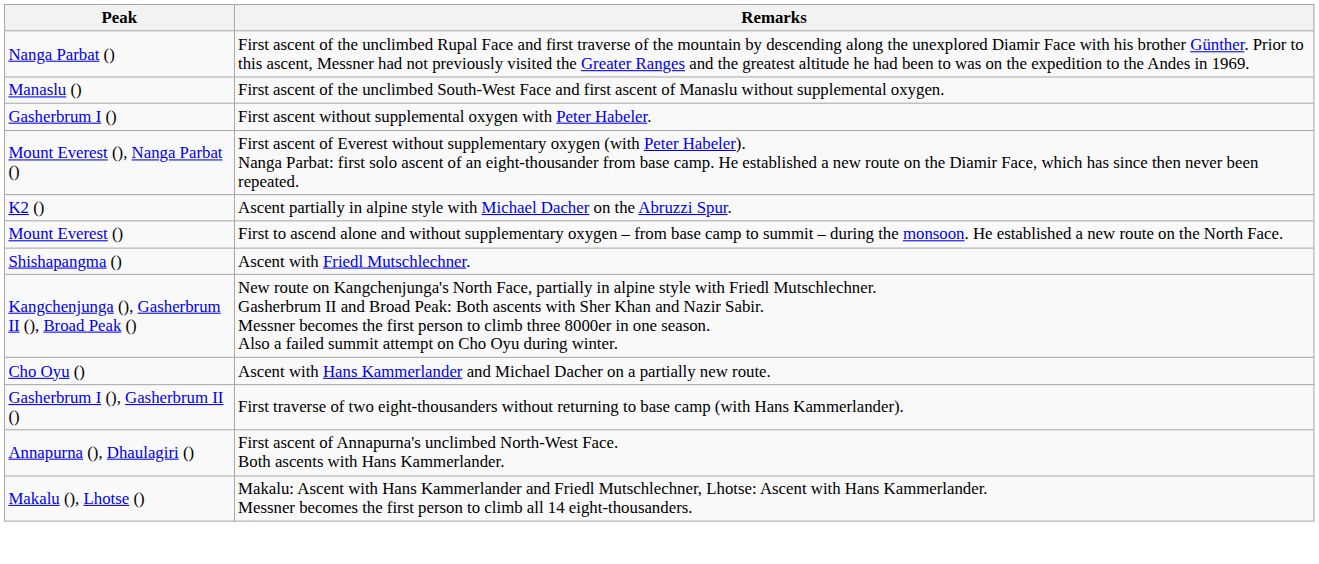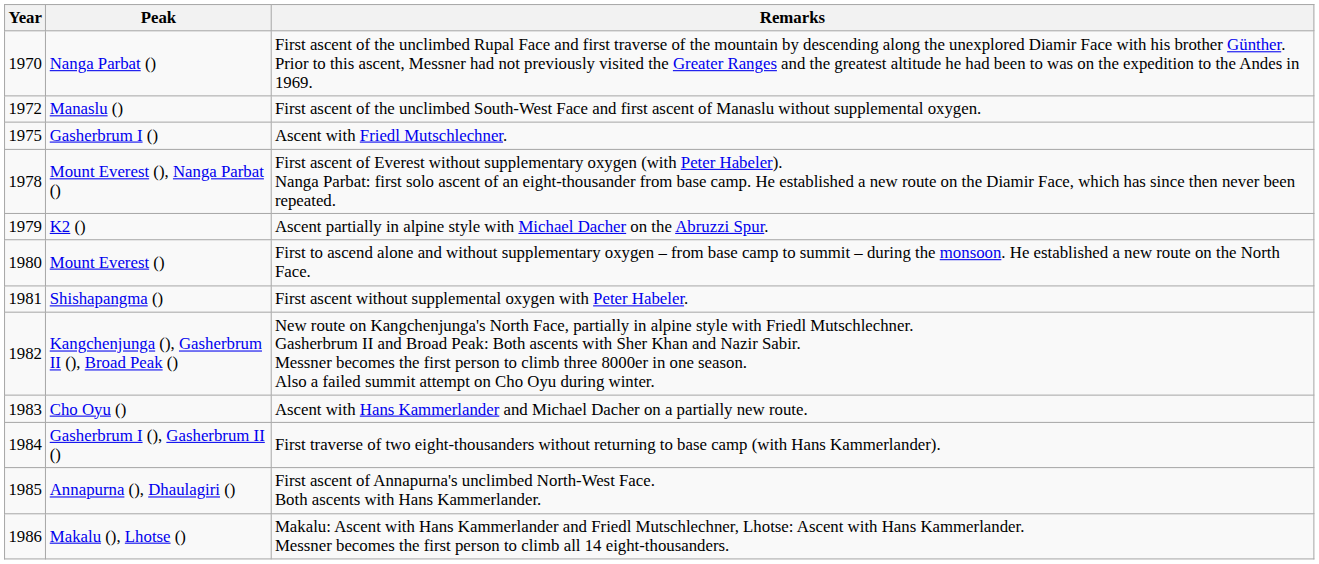+ column: Year | 1970 | 1972 | 1975 | 1978 | 1979 | 1980 | 1981 | 1982 | 1983 | 1984 | 1985 | 1986
Gasherbrum I () | Remarks: First ascent without supplemental oxygen with Peter Habeler. -> Ascent with Friedl Mutschlechner.
Shishapangma () | Remarks: Ascent with Friedl Mutschlechner. -> First ascent without supplemental oxygen with Peter Habeler.
